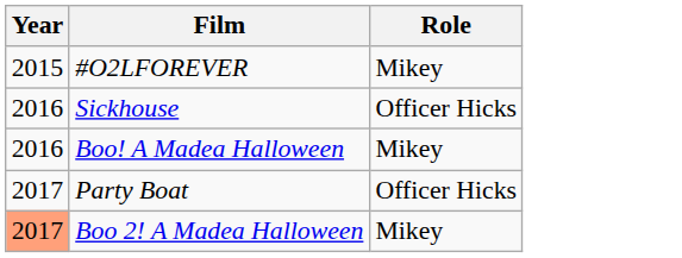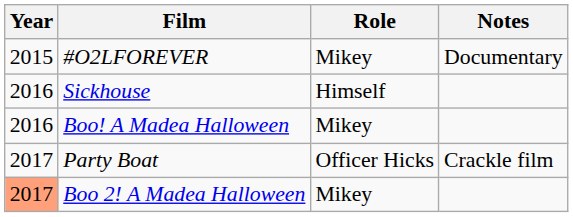+ column: Notes | Documentary | Crackle film
Sickhouse | Role: Officer Hicks -> Himself
